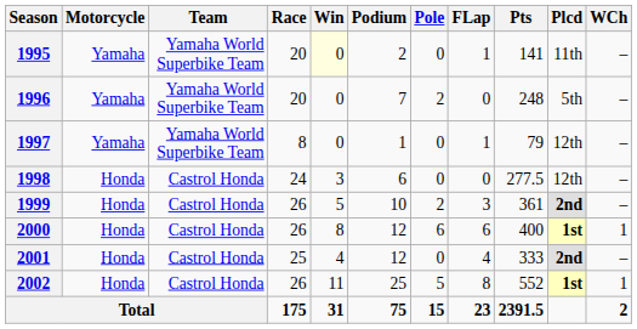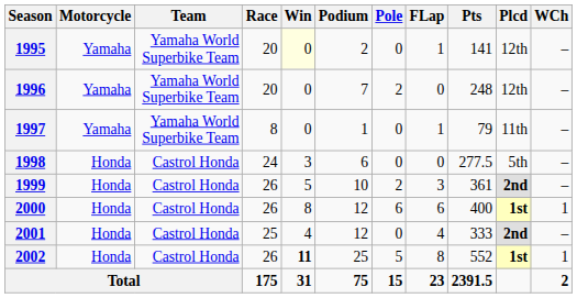1995 | Plcd: 11th -> 12th
1996 | Plcd: 5th -> 12th
1997 | Plcd: 12th -> 11th
1998 | Plcd: 12th -> 5th
2002 | Win: normal -> bold
